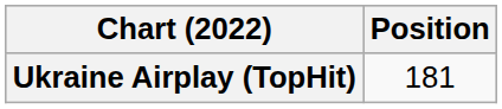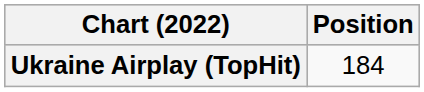Ukraine Airplay (TopHit) | Position: 181 -> 184
